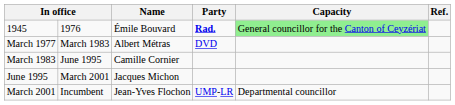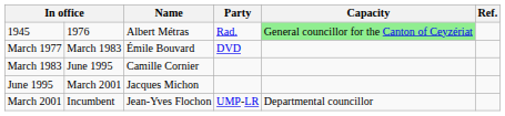1945 | Name: Émile Bouvard -> Albert Métras
1945 | Party: bold -> normal
March 1977 | Name: Albert Métras -> Émile Bouvard
